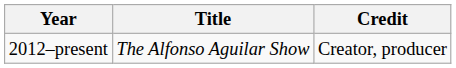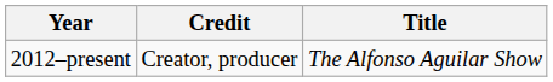columns swapped: Title <-> Credit
